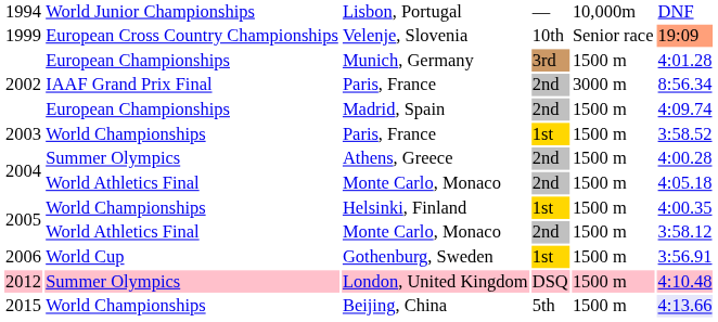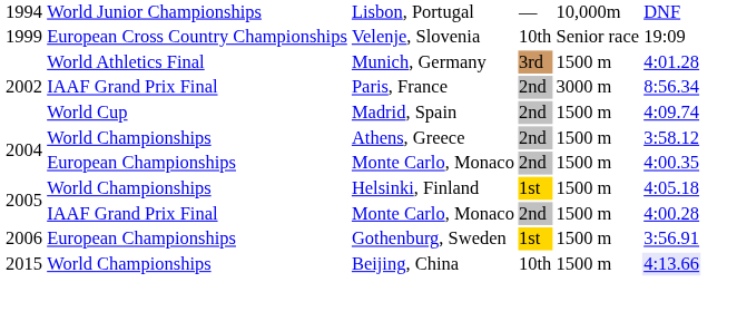Velenje, Slovenia | column 6: lightsalmon background -> no background
Munich, Germany | column 2: European Championships -> World Athletics Final
Madrid, Spain | column 2: European Championships -> World Cup
- row: 2003 | World Championships | Paris, France | 1st | 1500 m | 3:58.52
Athens, Greece | column 2: Summer Olympics -> World Championships
Athens, Greece | column 6: 4:00.28 -> 3:58.12
2004 / Monte Carlo, Monaco | column 2: World Athletics Final -> European Championships
2004 / Monte Carlo, Monaco | column 6: 4:05.18 -> 4:00.35
Helsinki, Finland | column 6: 4:00.35 -> 4:05.18
2005 / Monte Carlo, Monaco | column 2: World Athletics Final -> IAAF Grand Prix Final
2005 / Monte Carlo, Monaco | column 6: 3:58.12 -> 4:00.28
Gothenburg, Sweden | column 2: World Cup -> European Championships
- row: 2012 | Summer Olympics | London, United Kingdom | DSQ | 1500 m | 4:10.48
Beijing, China | column 4: 5th -> 10th
